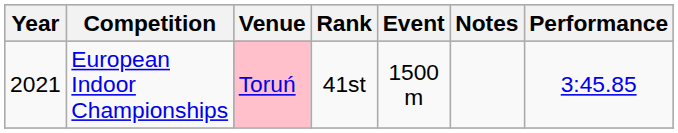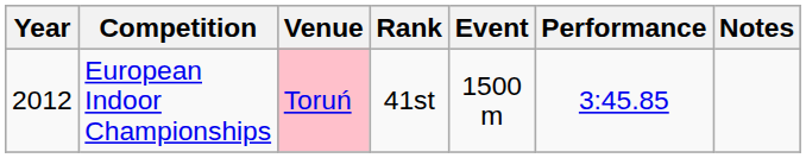columns swapped: Performance <-> Notes
European Indoor Championships | Year: 2021 -> 2012
